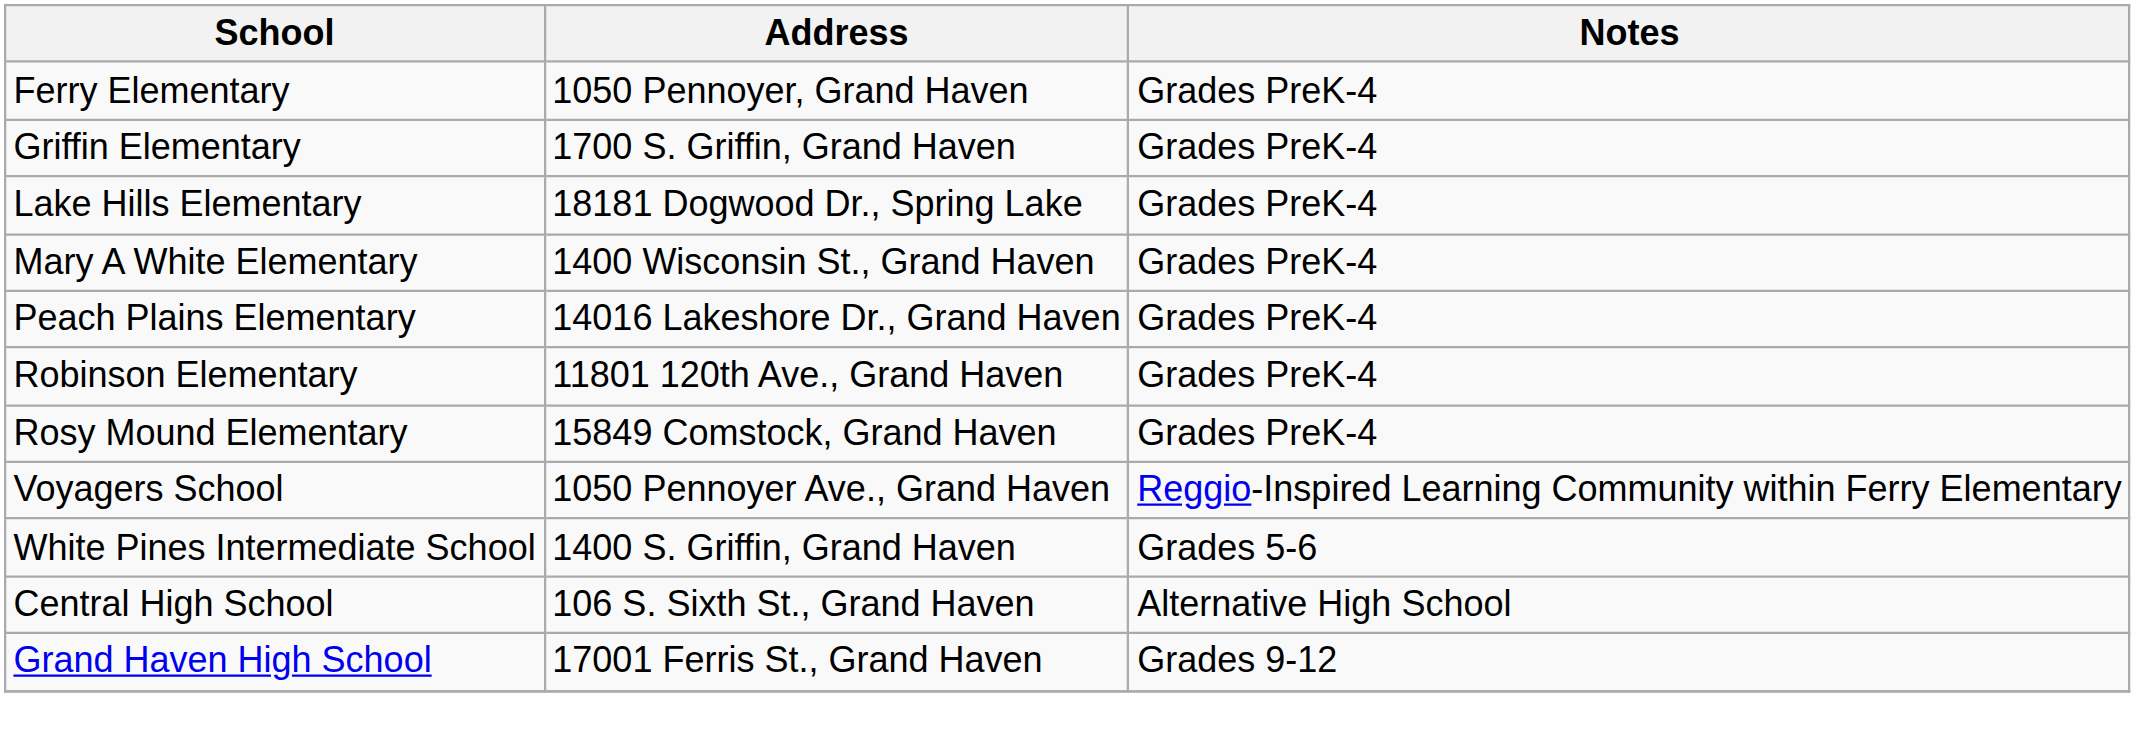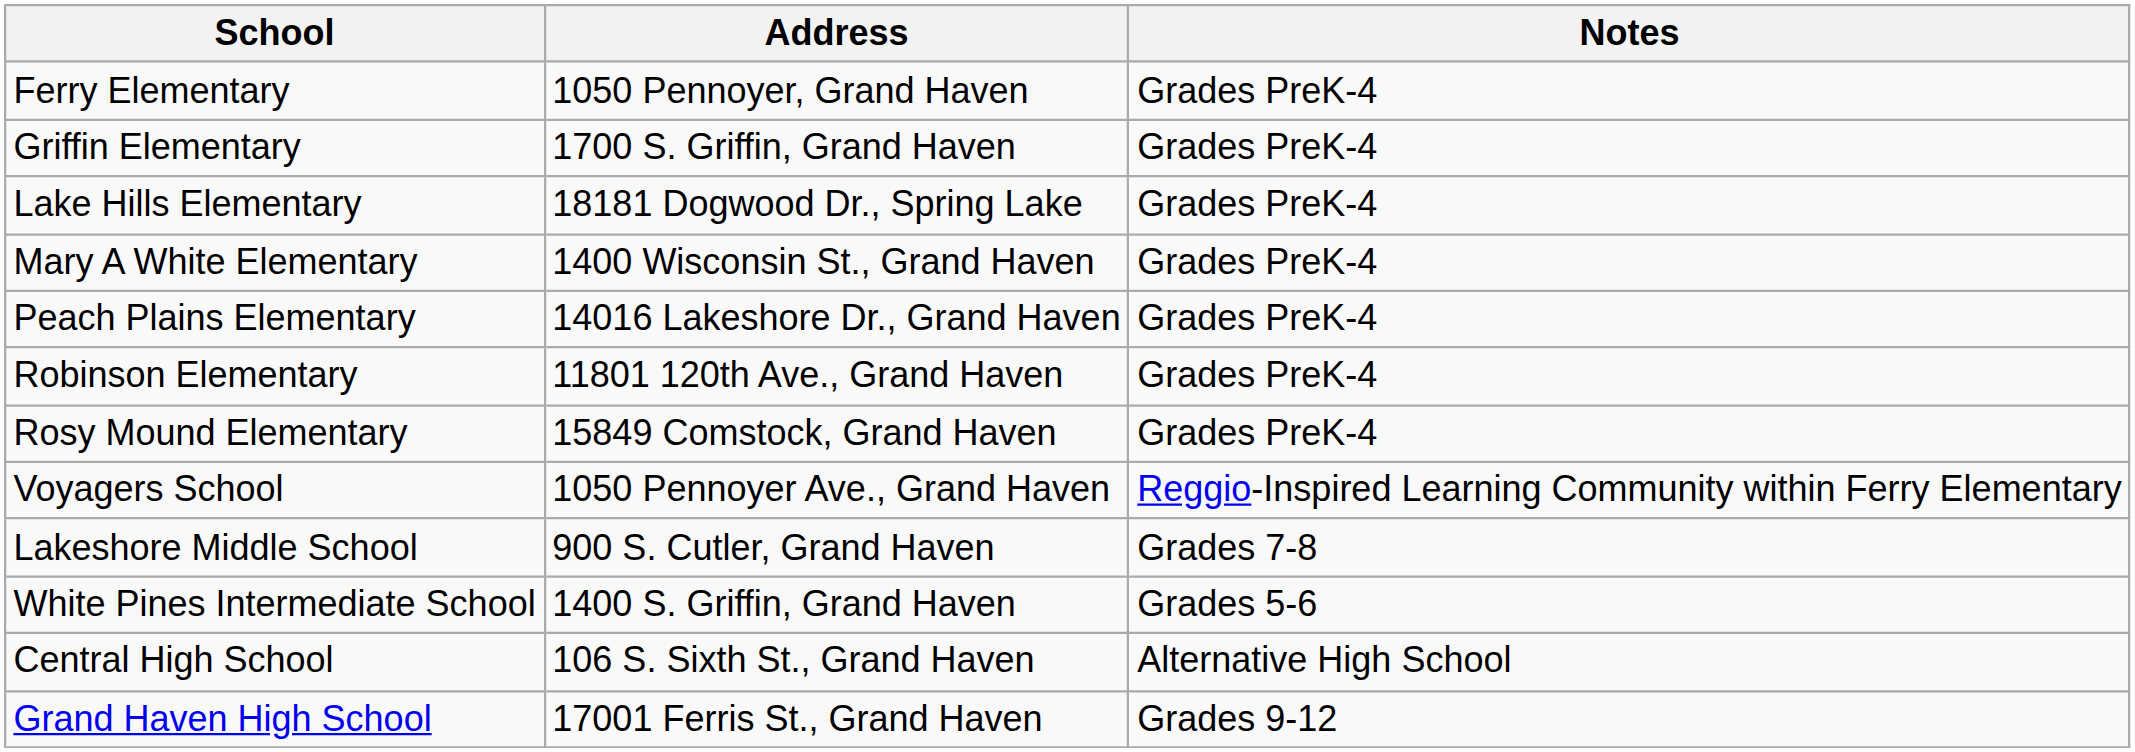+ row: Lakeshore Middle School | 900 S. Cutler, Grand Haven | Grades 7-8
